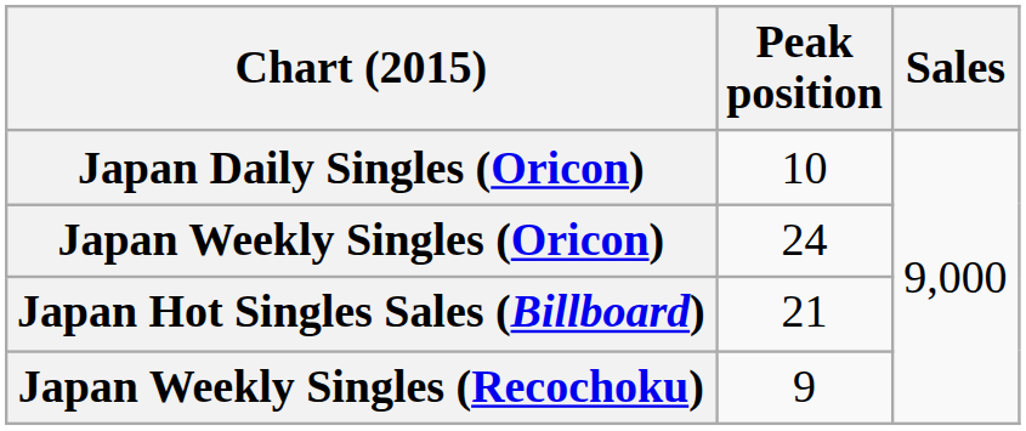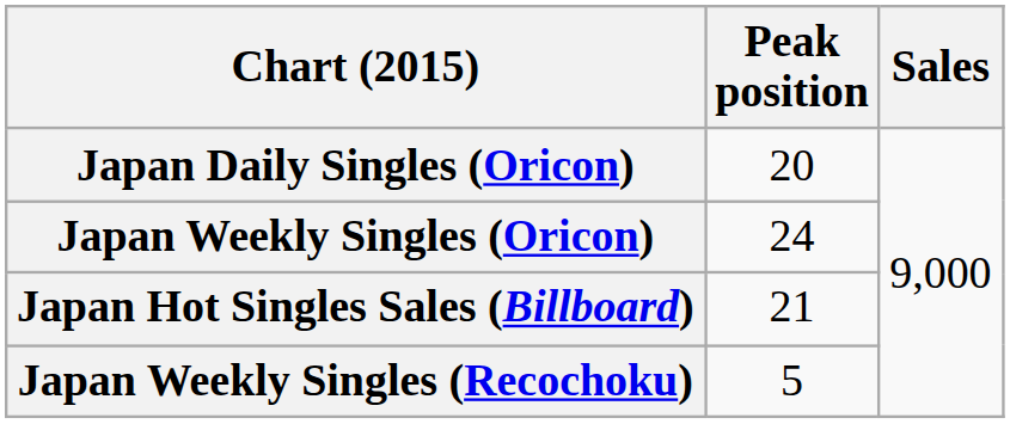Japan Daily Singles (Oricon) | Peak position: 10 -> 20
Japan Weekly Singles (Recochoku) | Peak position: 9 -> 5
